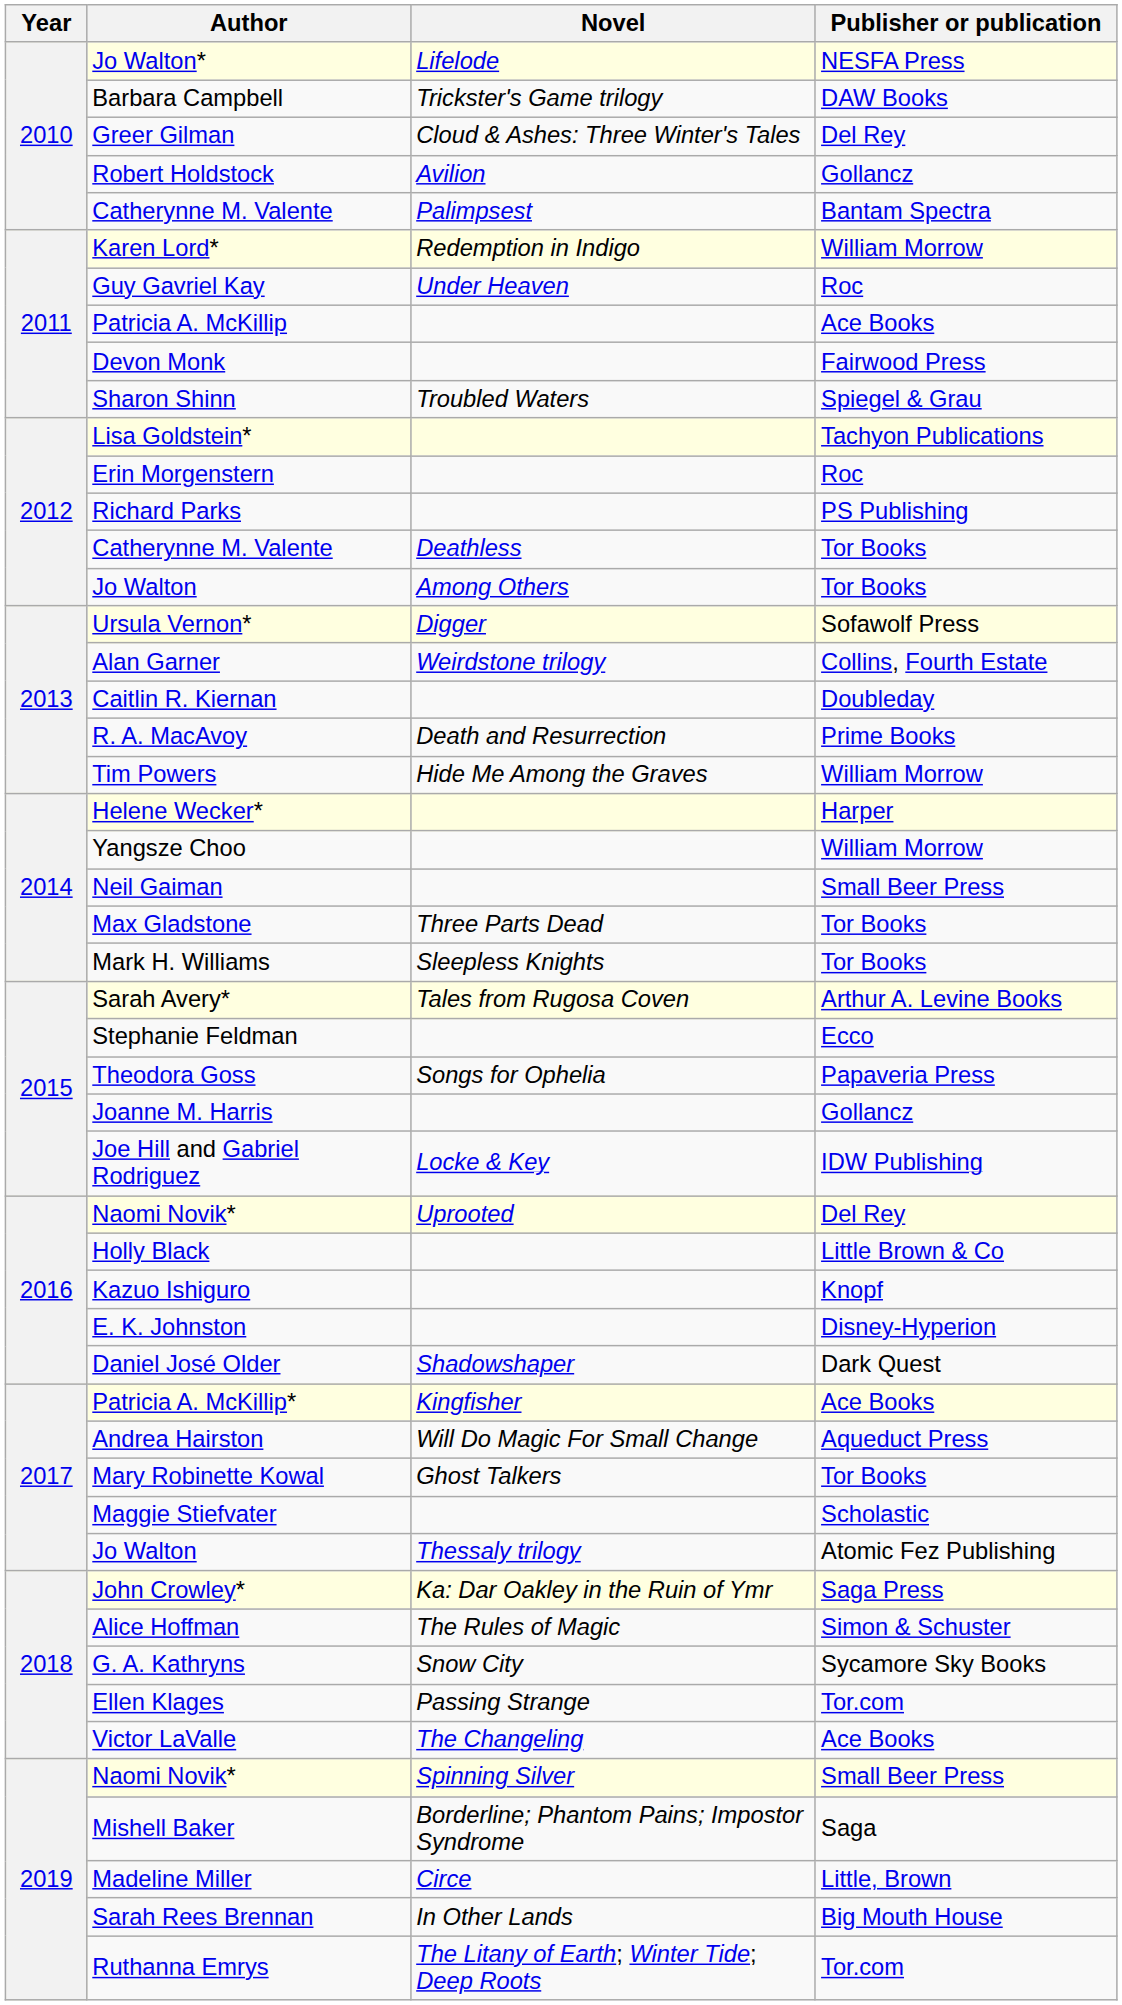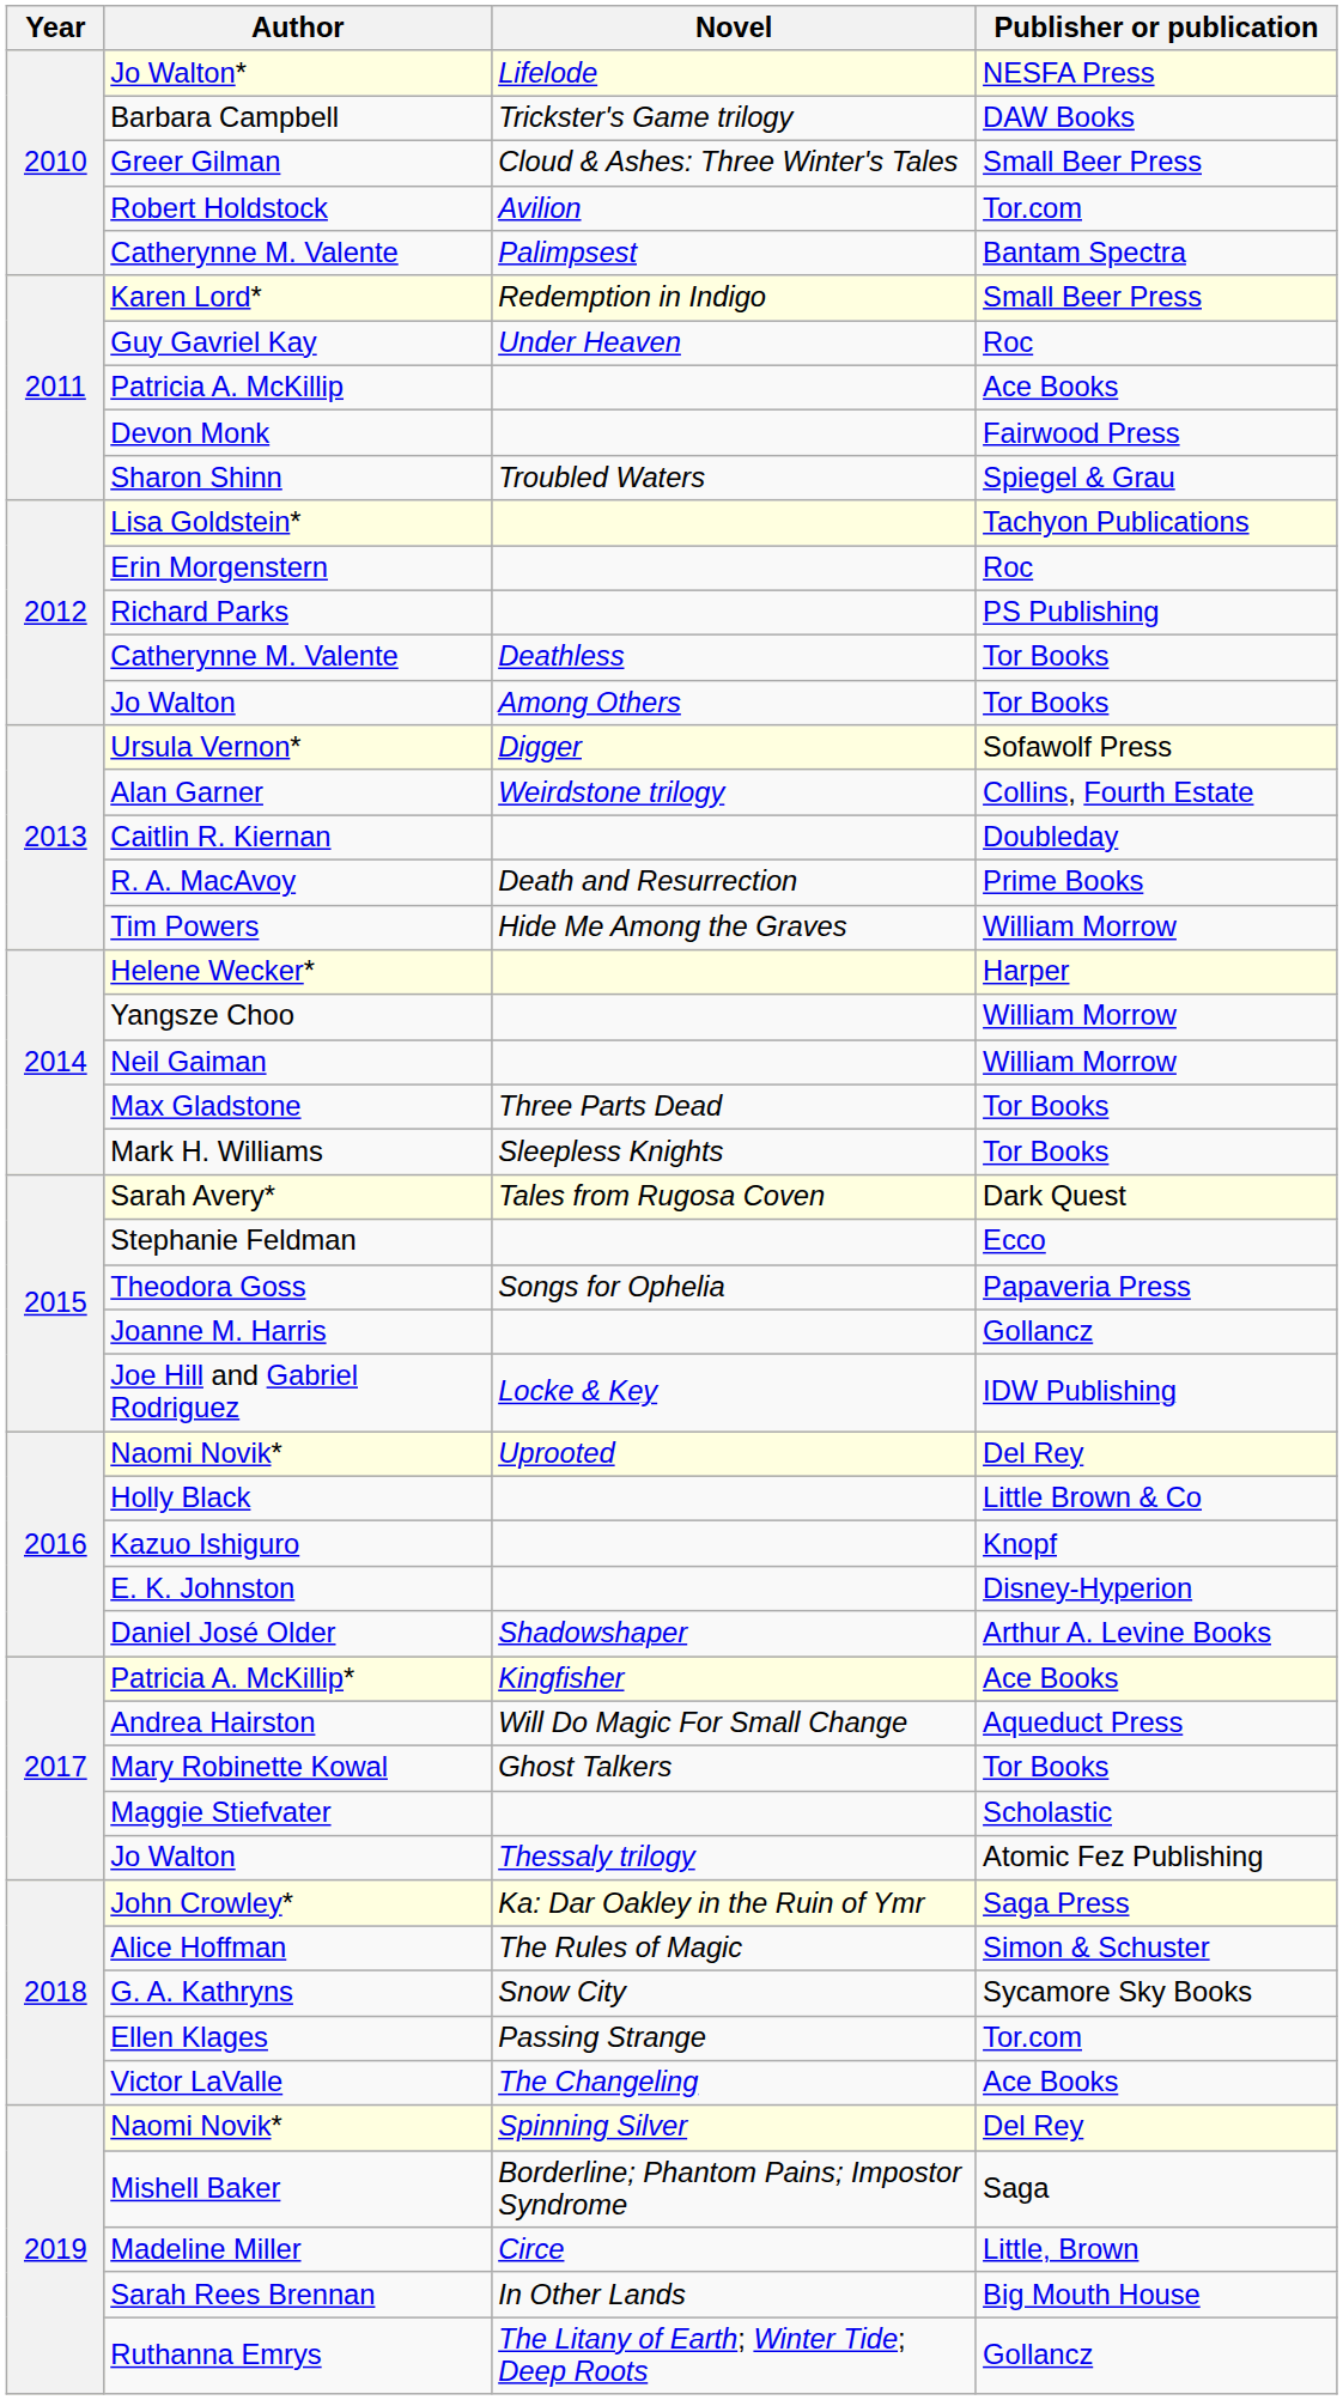Greer Gilman | Publisher or publication: Del Rey -> Small Beer Press
Robert Holdstock | Publisher or publication: Gollancz -> Tor.com
Karen Lord* | Publisher or publication: William Morrow -> Small Beer Press
Neil Gaiman | Publisher or publication: Small Beer Press -> William Morrow
Sarah Avery* | Publisher or publication: Arthur A. Levine Books -> Dark Quest
Daniel José Older | Publisher or publication: Dark Quest -> Arthur A. Levine Books
Naomi Novik* / Spinning Silver | Publisher or publication: Small Beer Press -> Del Rey
Ruthanna Emrys | Publisher or publication: Tor.com -> Gollancz
